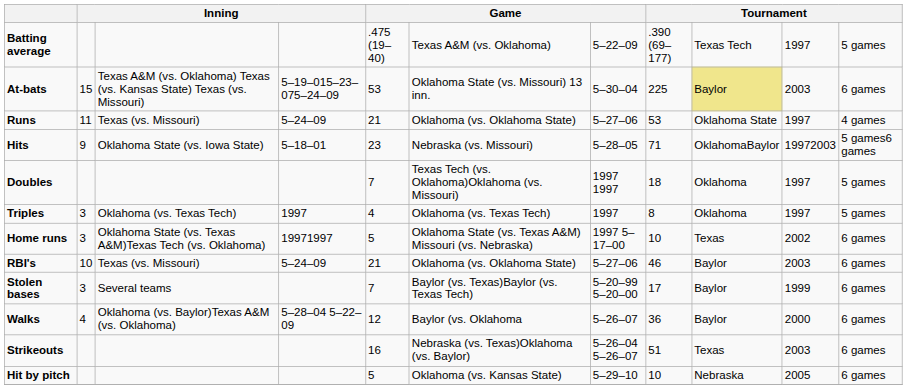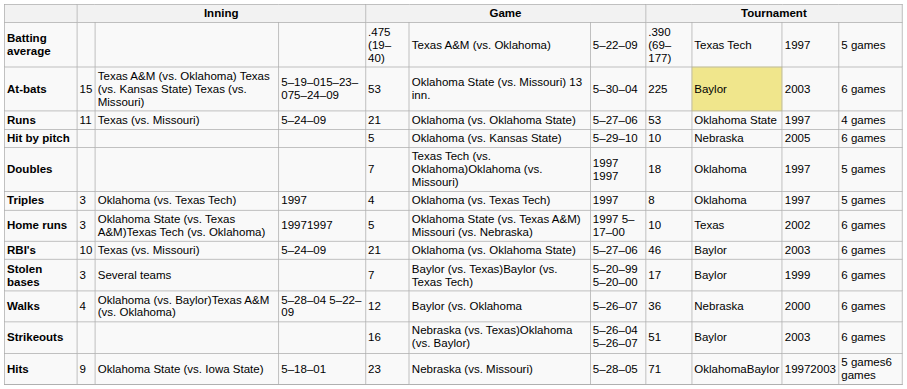rows swapped: Hits <-> Hit by pitch
Walks | column 9: Baylor -> Nebraska
Strikeouts | column 9: Texas -> Baylor
